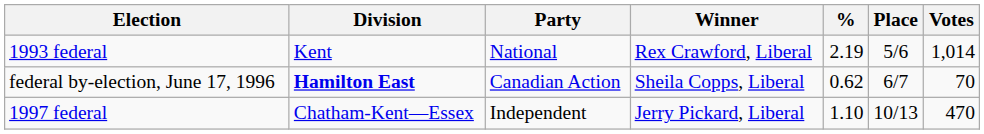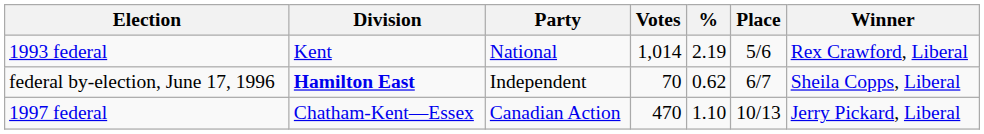columns swapped: Votes <-> Winner
federal by-election, June 17, 1996 | Party: Canadian Action -> Independent
1997 federal | Party: Independent -> Canadian Action
